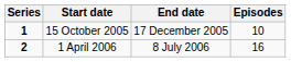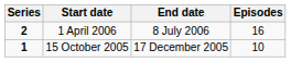rows swapped: 15 October 2005 <-> 1 April 2006
